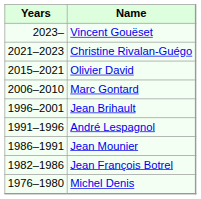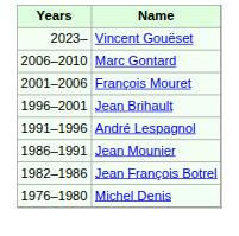- row: 2021–2023 | Christine Rivalan-Guégo
- row: 2015–2021 | Olivier David
+ row: 2001–2006 | François Mouret
